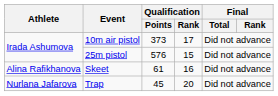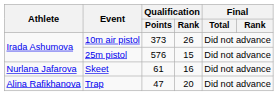10m air pistol | Qualification / Rank: 17 -> 26
Skeet | Athlete: Alina Rafikhanova -> Nurlana Jafarova
Trap | Athlete: Nurlana Jafarova -> Alina Rafikhanova
Trap | Qualification / Points: 45 -> 47
